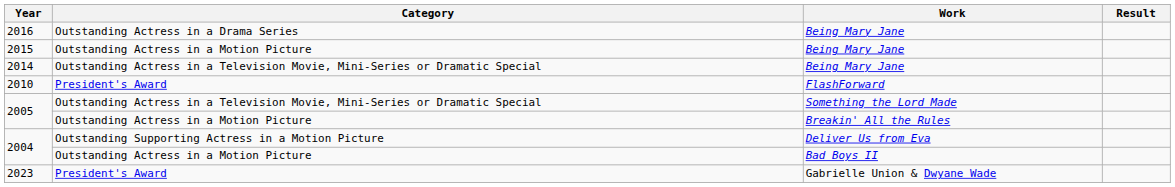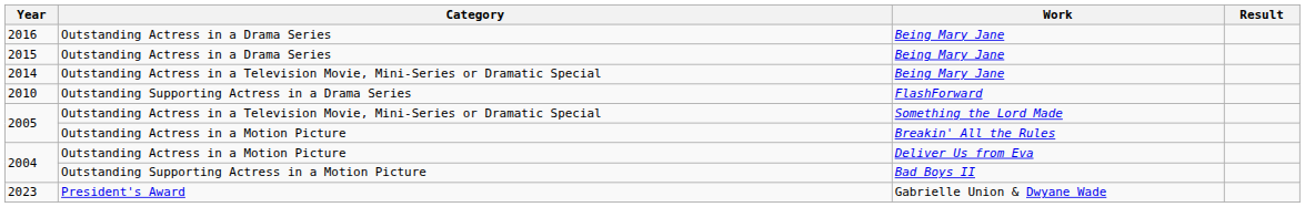2015 | Category: Outstanding Actress in a Motion Picture -> Outstanding Actress in a Drama Series
2010 | Category: President's Award -> Outstanding Supporting Actress in a Drama Series
2004 / Deliver Us from Eva | Category: Outstanding Supporting Actress in a Motion Picture -> Outstanding Actress in a Motion Picture
2004 / Bad Boys II | Category: Outstanding Actress in a Motion Picture -> Outstanding Supporting Actress in a Motion Picture
